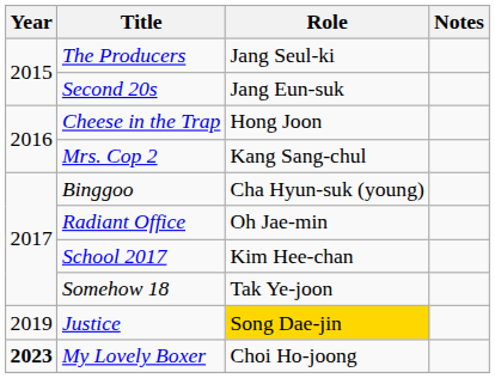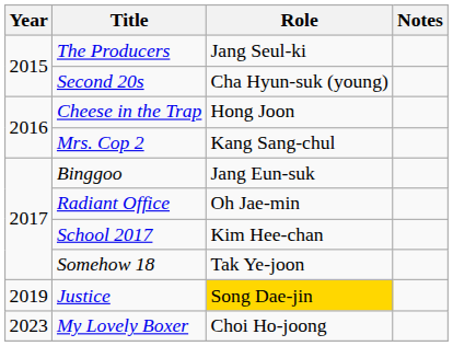Second 20s | Role: Jang Eun-suk -> Cha Hyun-suk (young)
Binggoo | Role: Cha Hyun-suk (young) -> Jang Eun-suk
My Lovely Boxer | Year: bold -> normal
